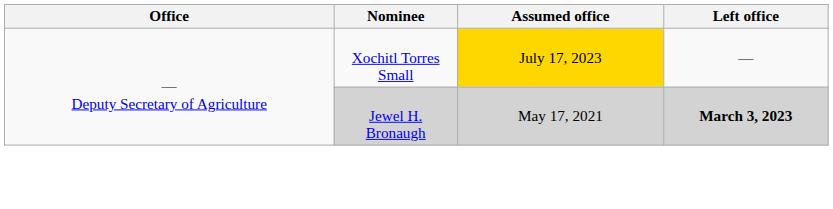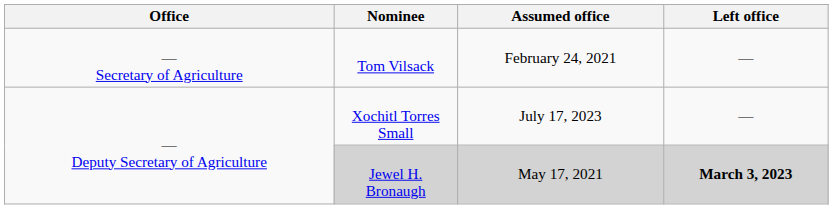+ row: — Secretary of Agriculture | Tom Vilsack | February 24, 2021 | —
Xochitl Torres Small | Assumed office: gold background -> no background
